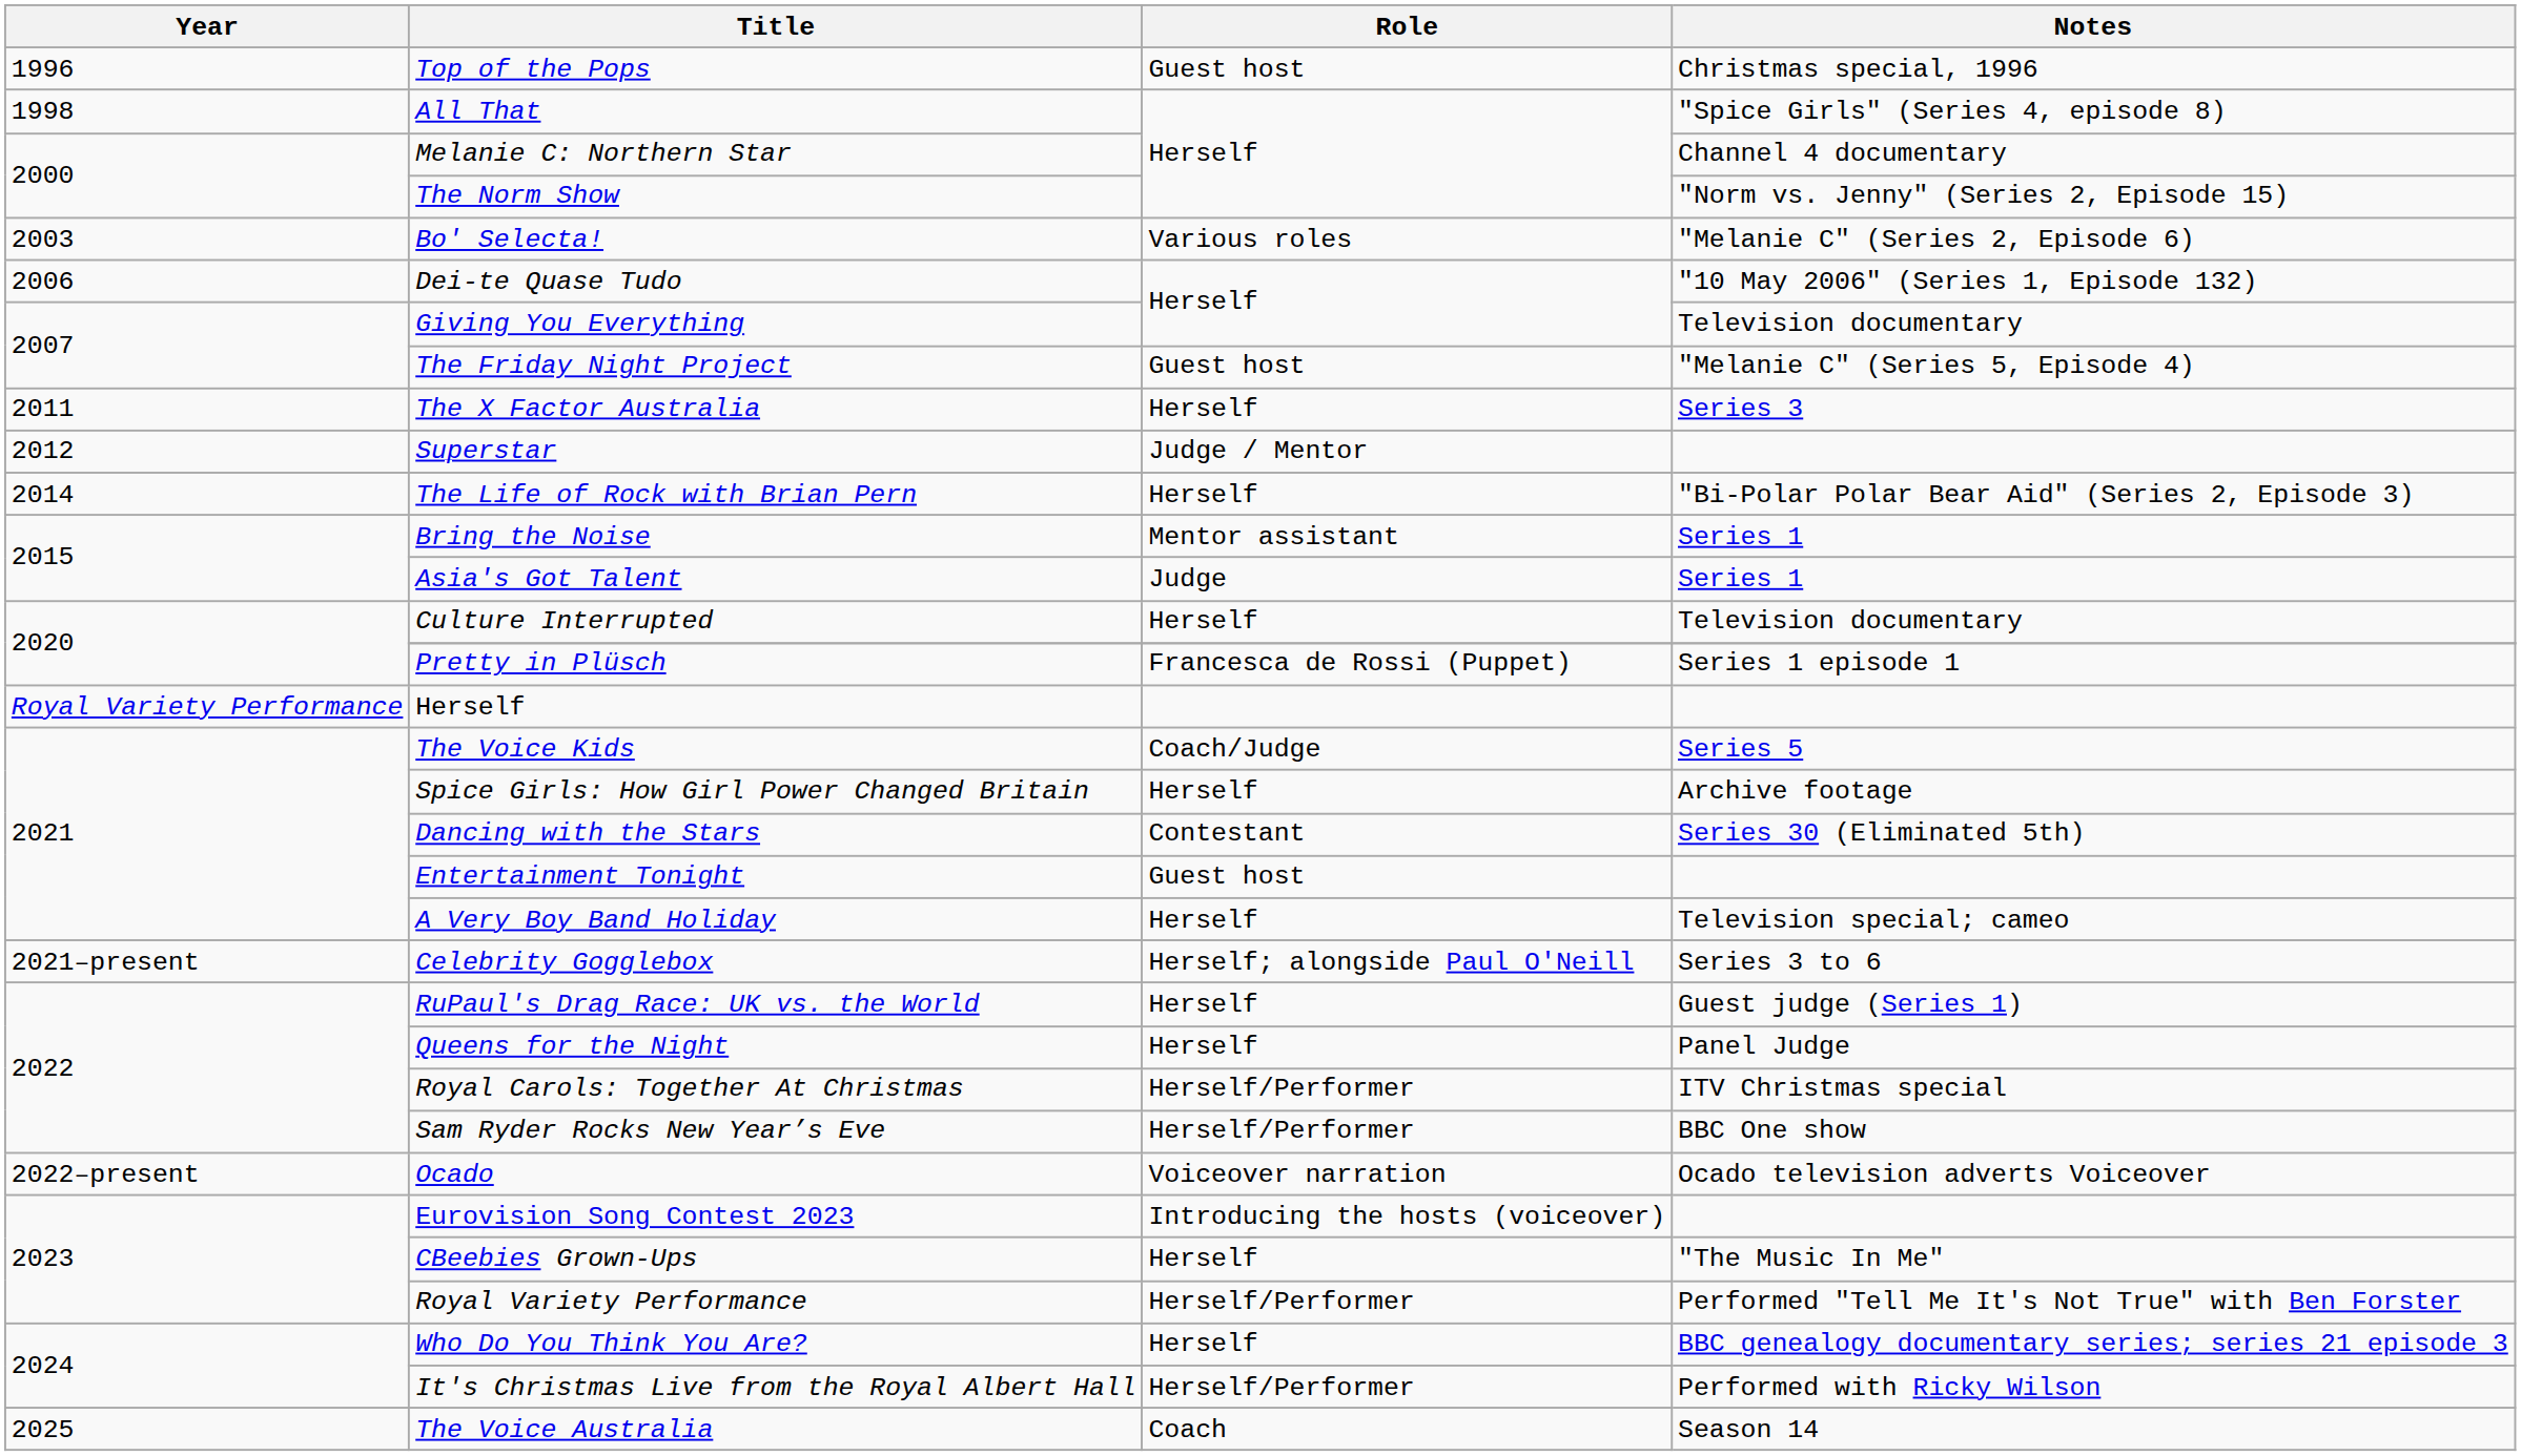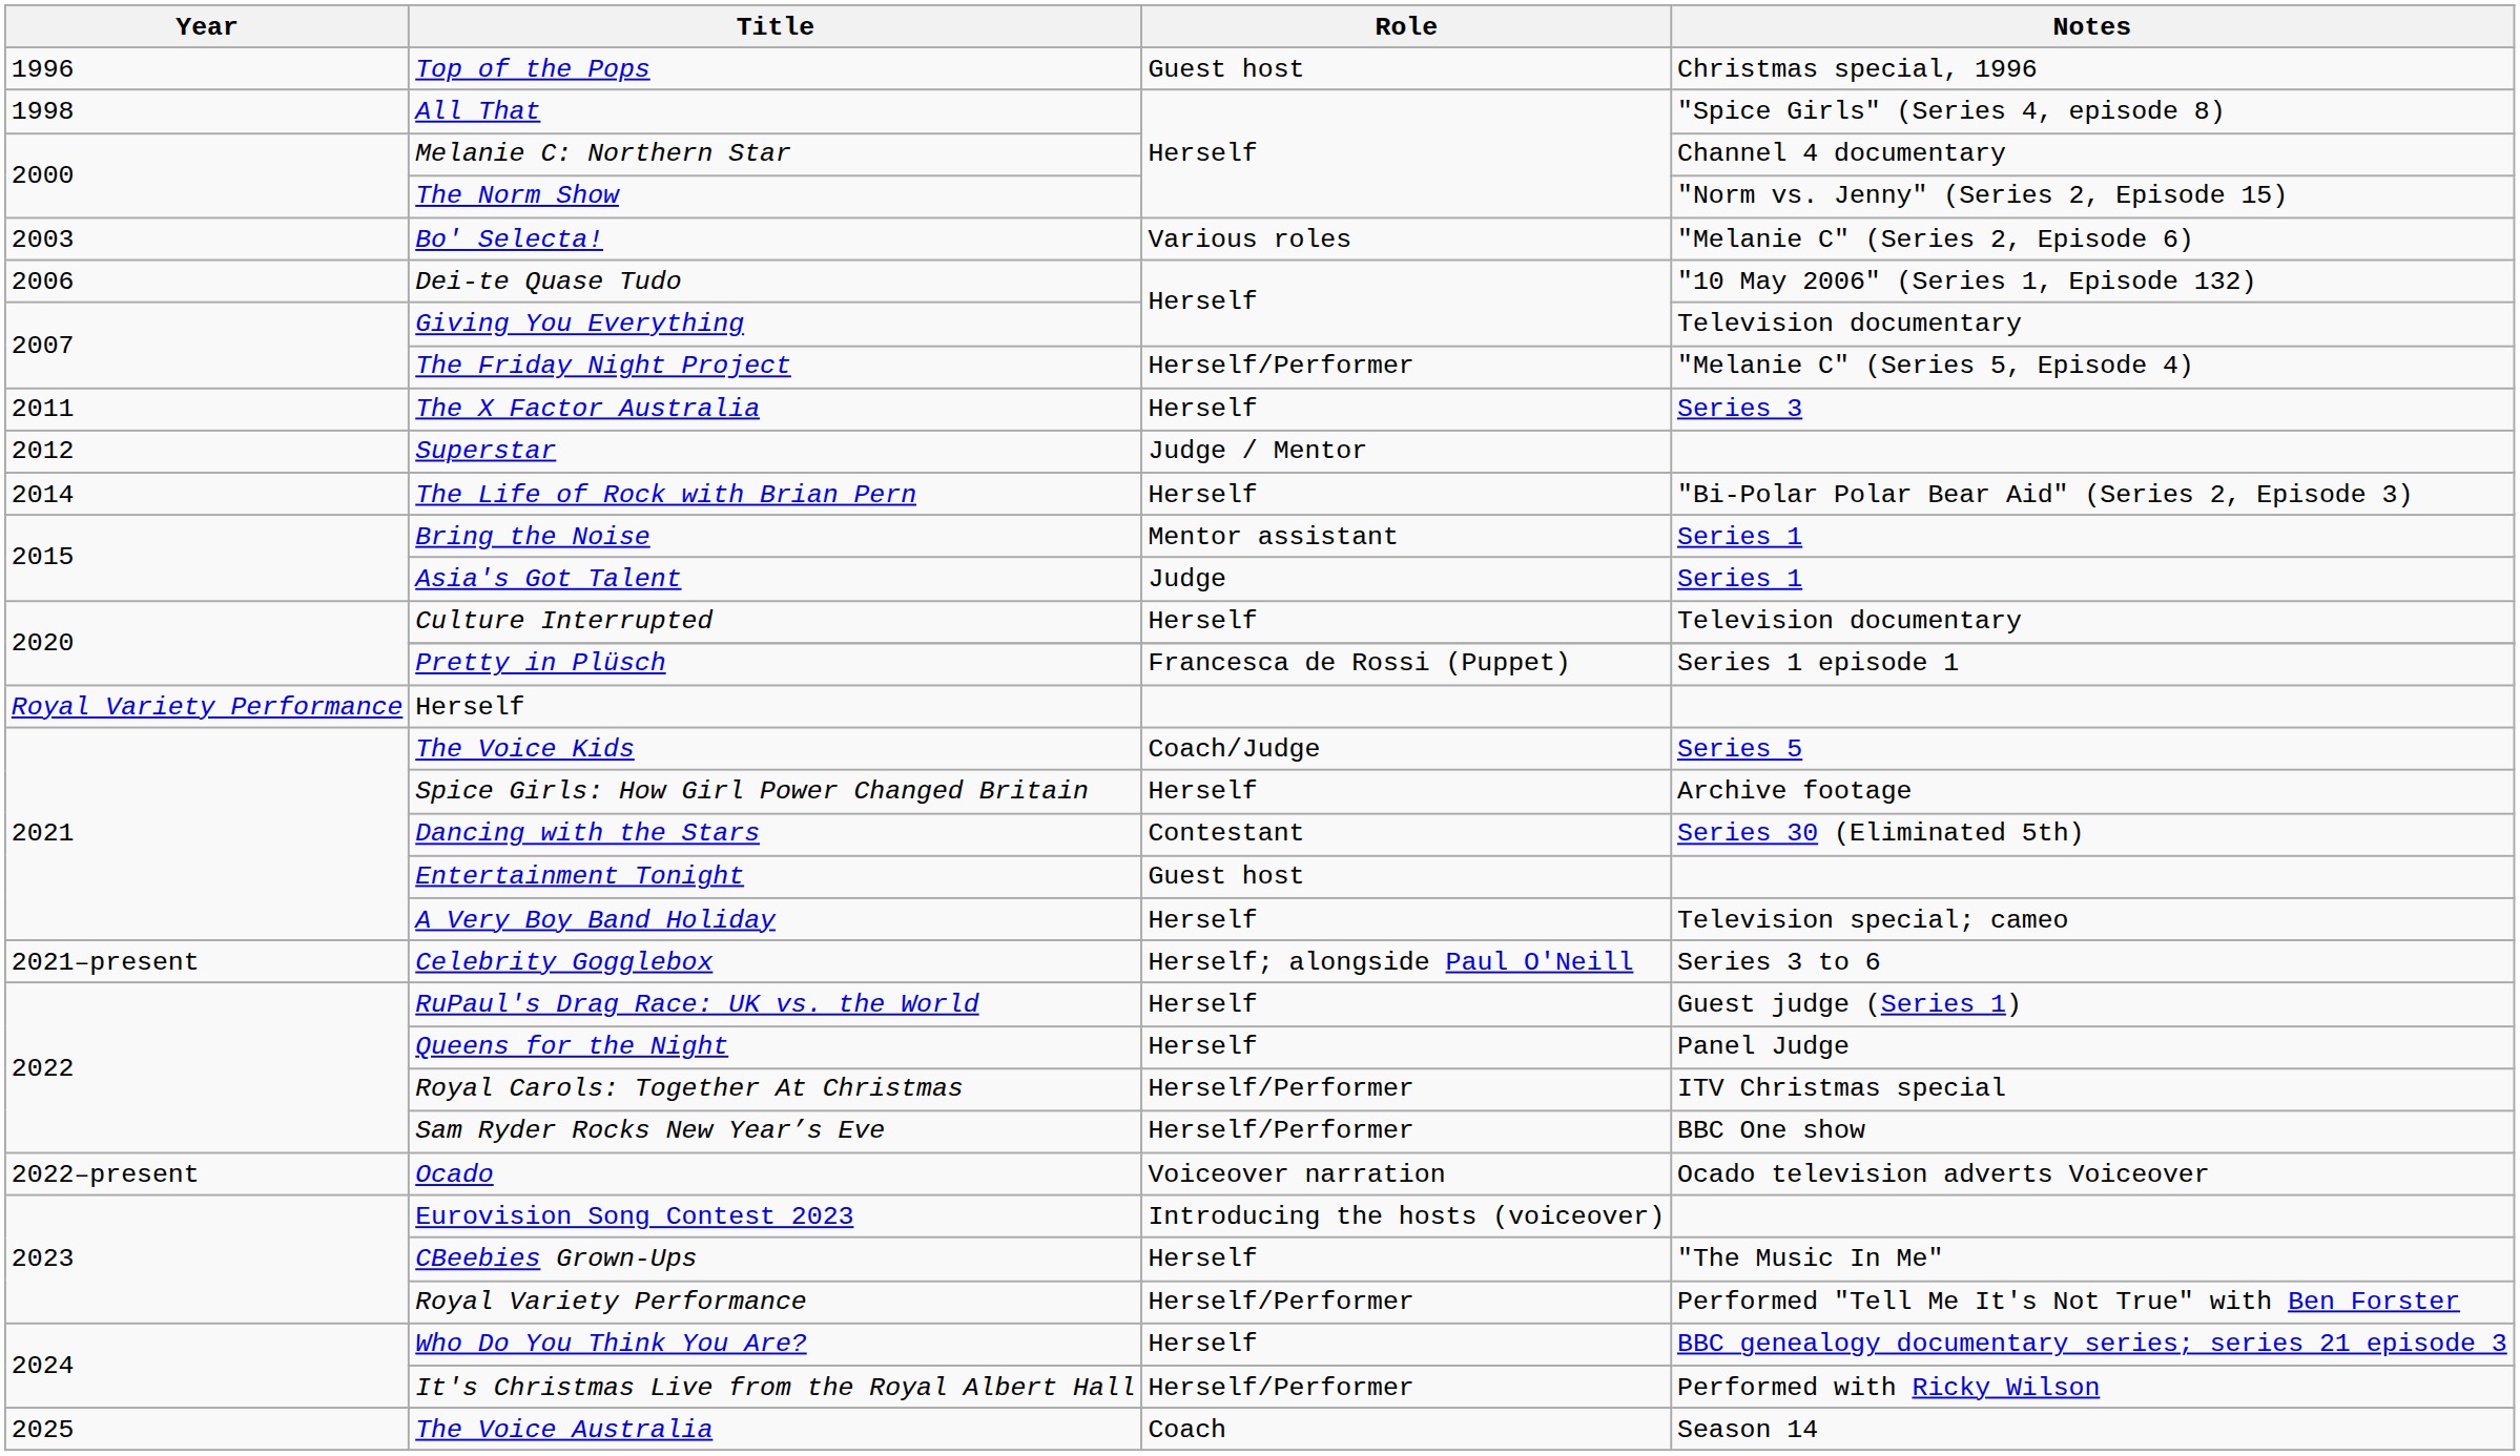The Friday Night Project | Role: Guest host -> Herself/Performer
